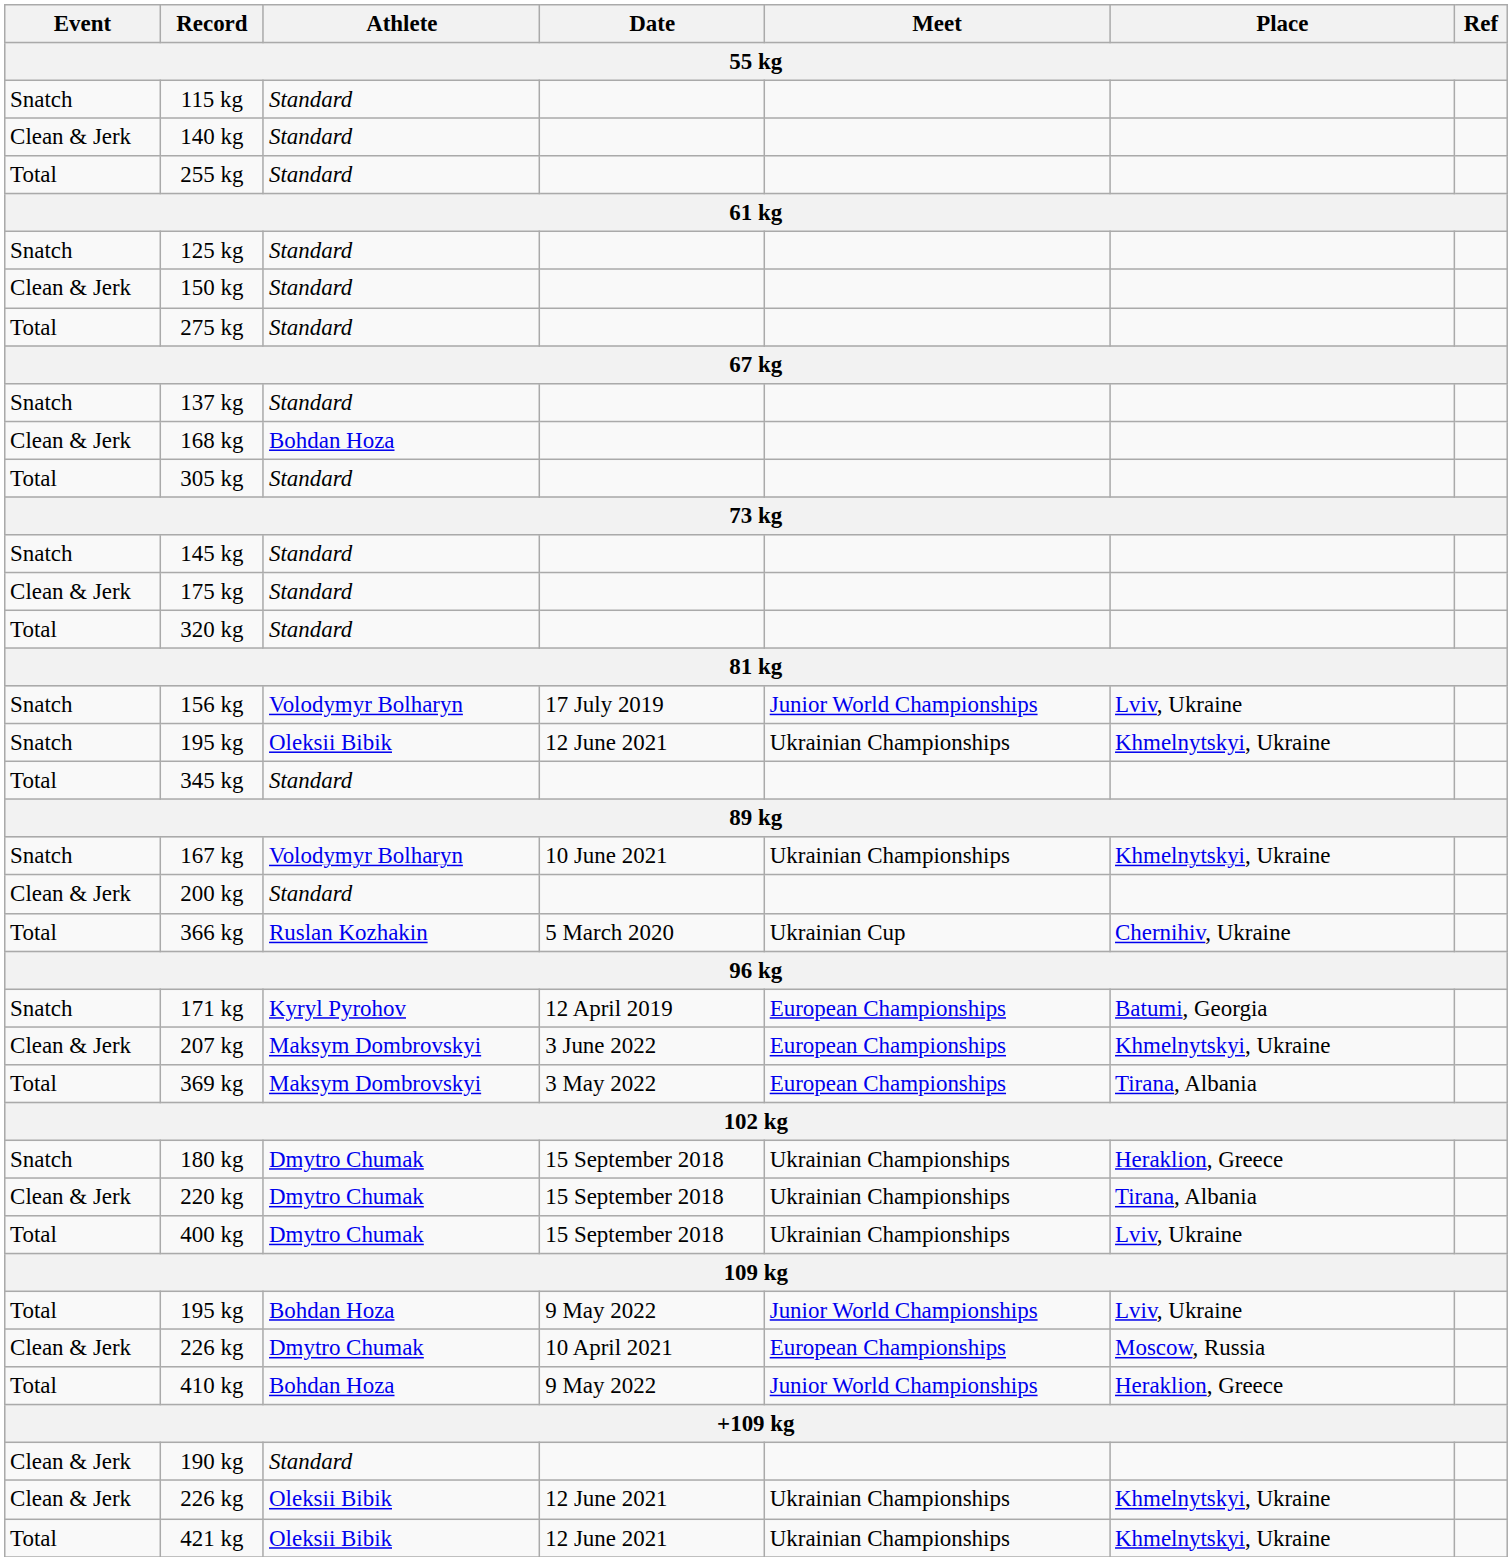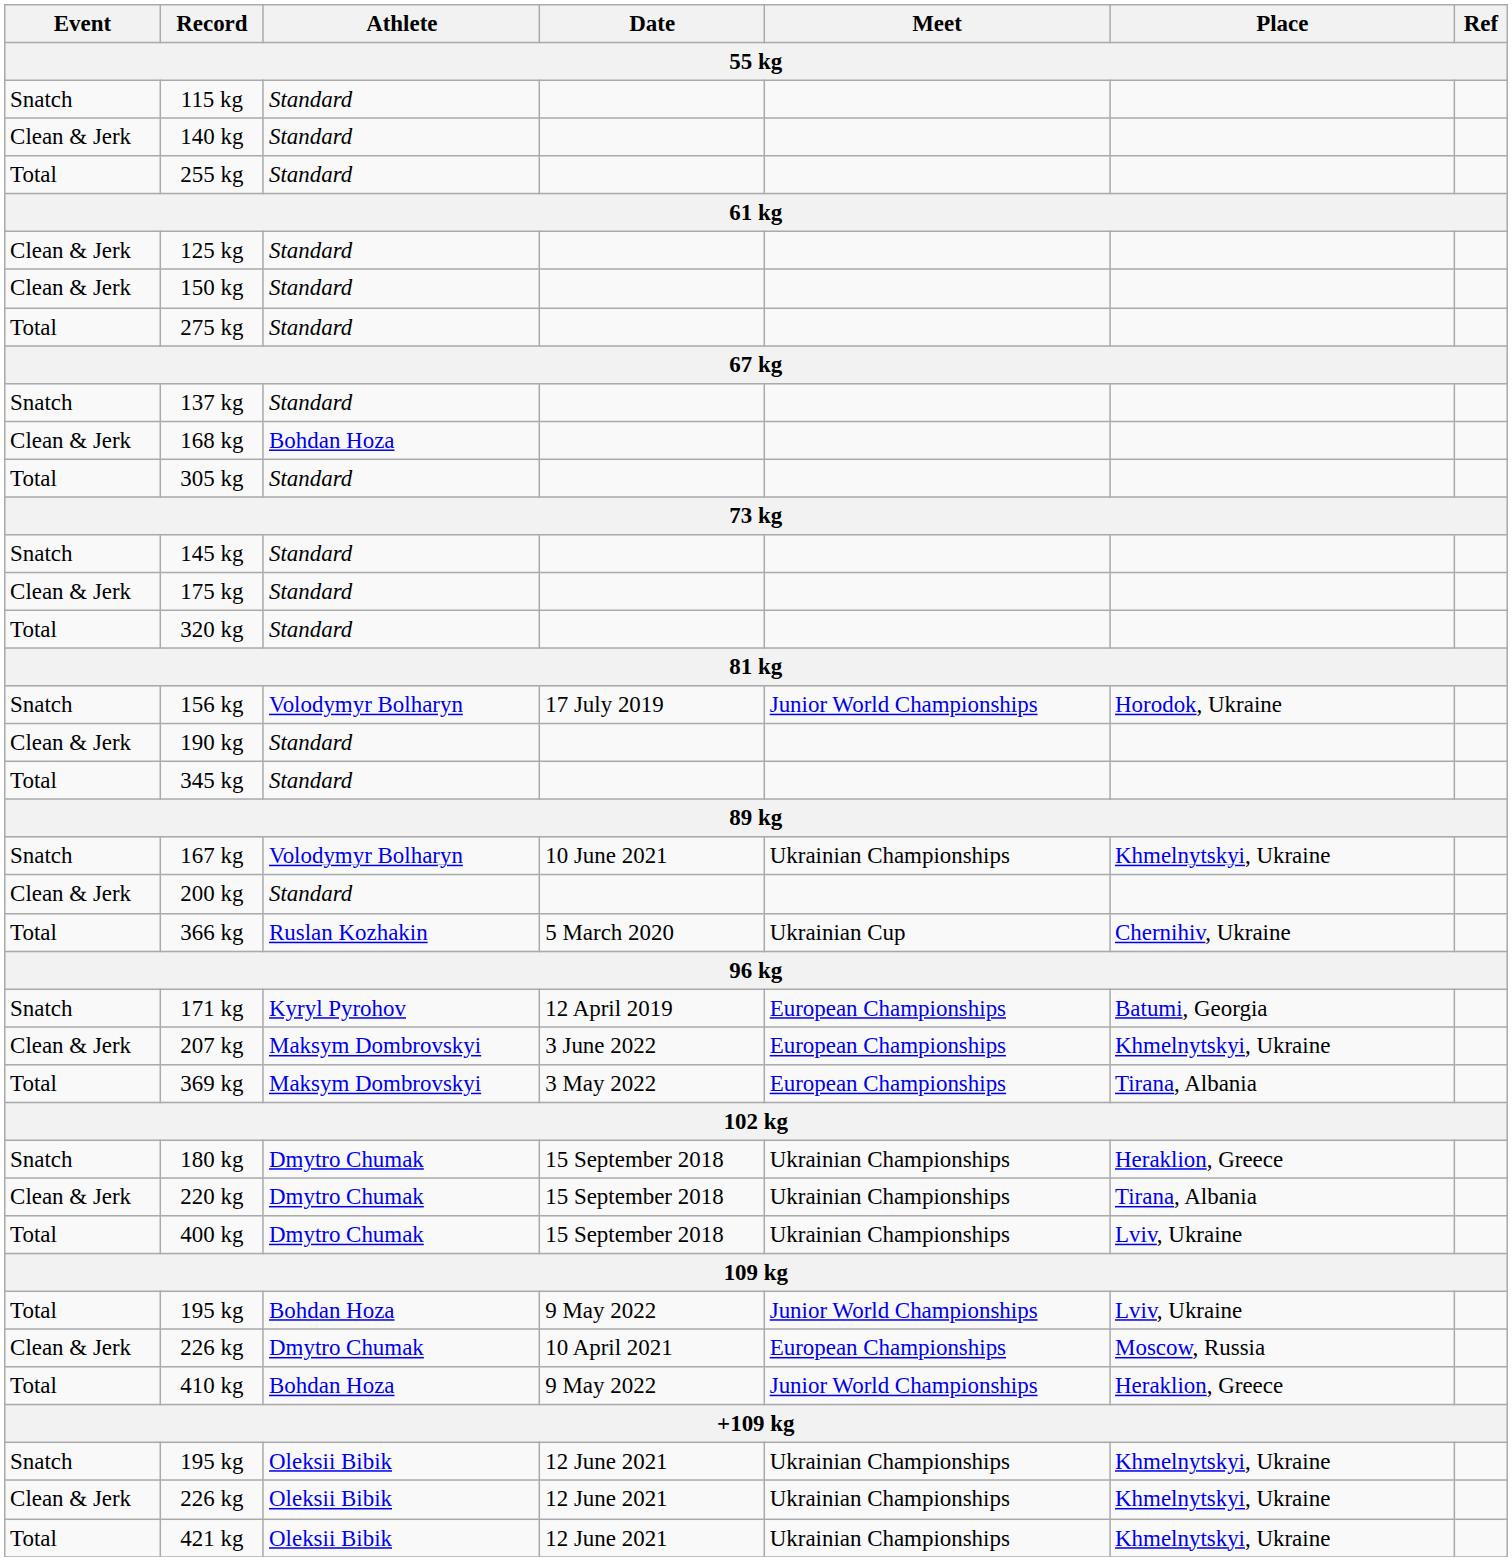125 kg | Event: Snatch -> Clean & Jerk
156 kg | Place: Lviv, Ukraine -> Horodok, Ukraine
rows swapped: 190 kg <-> 195 kg / 12 June 2021
